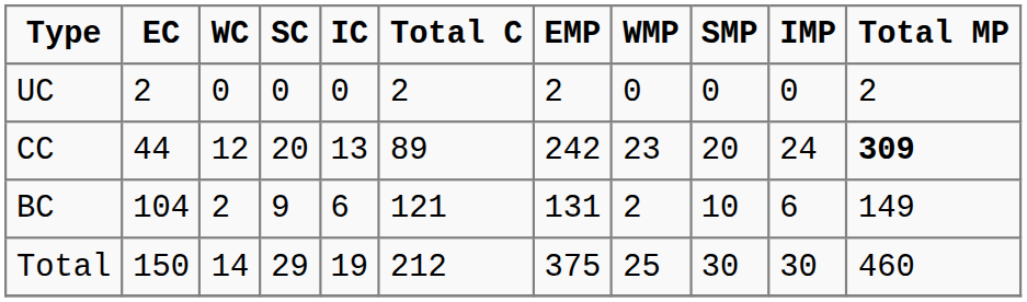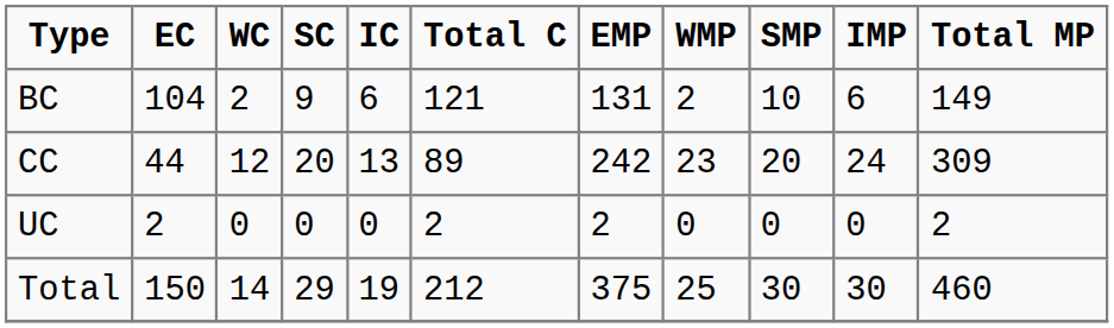rows swapped: BC <-> UC
CC | Total MP: bold -> normal
